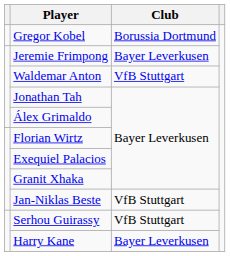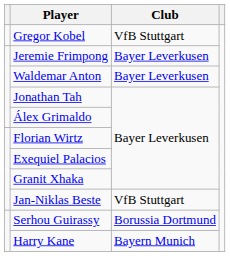Gregor Kobel | Club: Borussia Dortmund -> VfB Stuttgart
Waldemar Anton | Club: VfB Stuttgart -> Bayer Leverkusen
Serhou Guirassy | Club: VfB Stuttgart -> Borussia Dortmund
Harry Kane | Club: Bayer Leverkusen -> Bayern Munich
